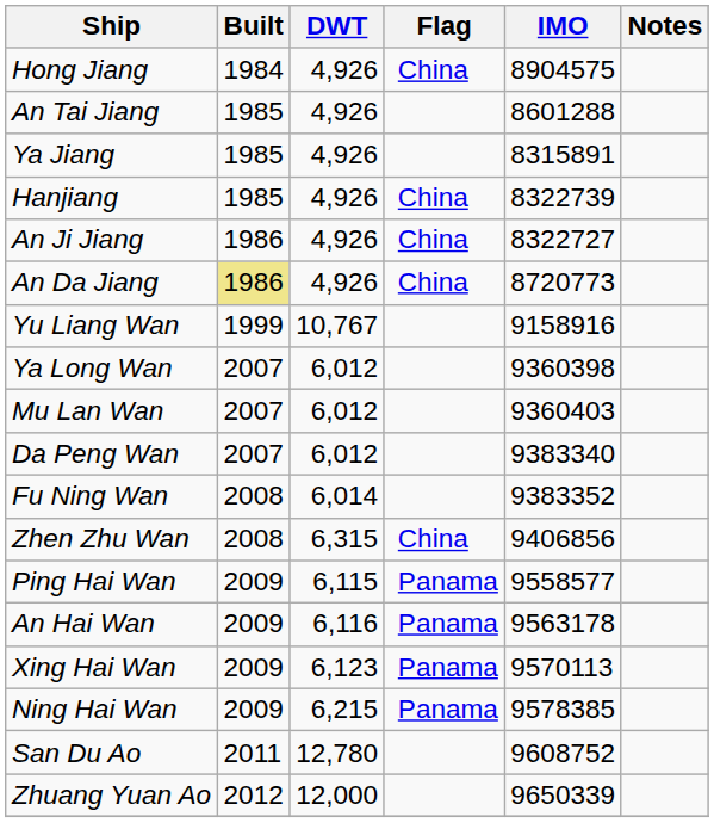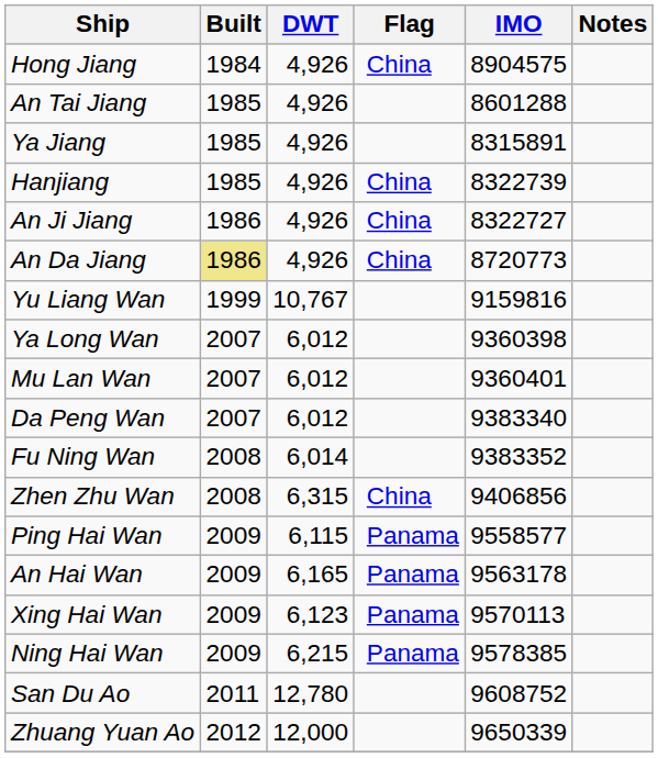Yu Liang Wan | IMO: 9158916 -> 9159816
Mu Lan Wan | IMO: 9360403 -> 9360401
An Hai Wan | DWT: 6,116 -> 6,165
